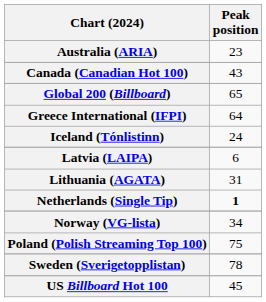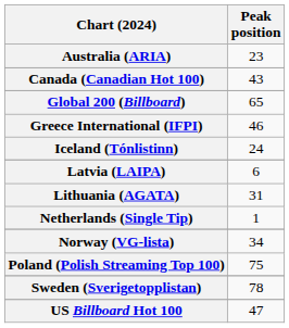Greece International (IFPI) | Peak position: 64 -> 46
Netherlands (Single Tip) | Peak position: bold -> normal
US Billboard Hot 100 | Peak position: 45 -> 47
